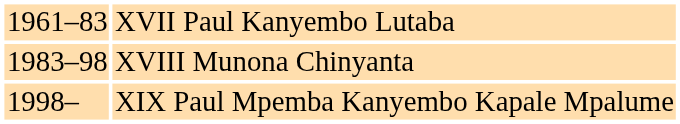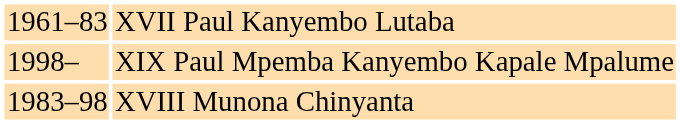rows swapped: XVIII Munona Chinyanta <-> XIX Paul Mpemba Kanyembo Kapale Mpalume
